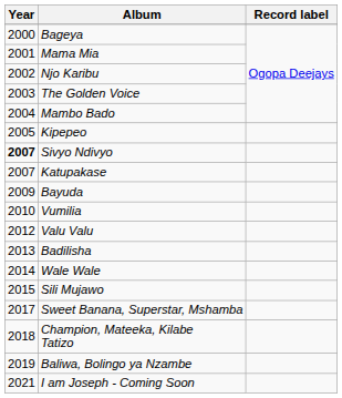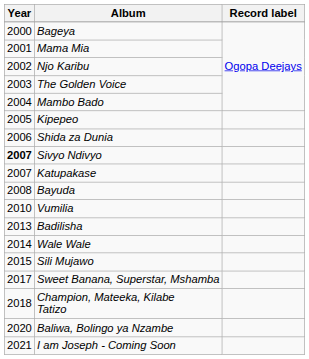+ row: 2006 | Shida za Dunia
Bayuda | Year: 2009 -> 2008
- row: 2012 | Valu Valu
Baliwa, Bolingo ya Nzambe | Year: 2019 -> 2020
